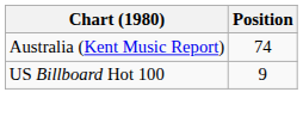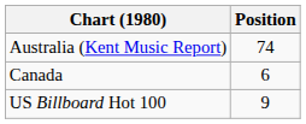+ row: Canada | 6
